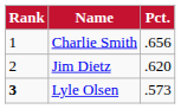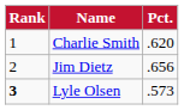Charlie Smith | Pct.: .656 -> .620
Jim Dietz | Pct.: .620 -> .656
